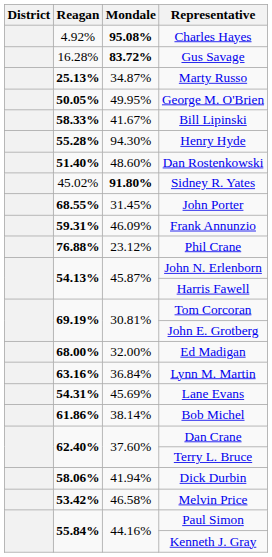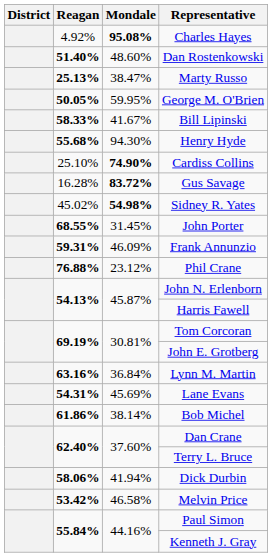rows swapped: Gus Savage <-> Dan Rostenkowski
Marty Russo | Mondale: 34.87% -> 38.47%
George M. O'Brien | Mondale: 49.95% -> 59.95%
Henry Hyde | Reagan: 55.28% -> 55.68%
+ row: 25.10% | 74.90% | Cardiss Collins
Sidney R. Yates | Mondale: 91.80% -> 54.98%
- row: 68.00% | 32.00% | Ed Madigan
